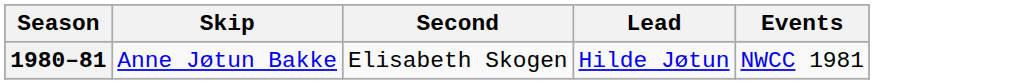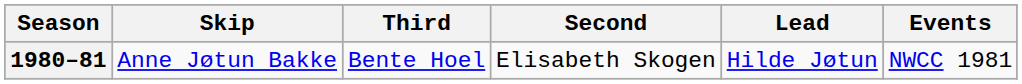+ column: Third | Bente Hoel
